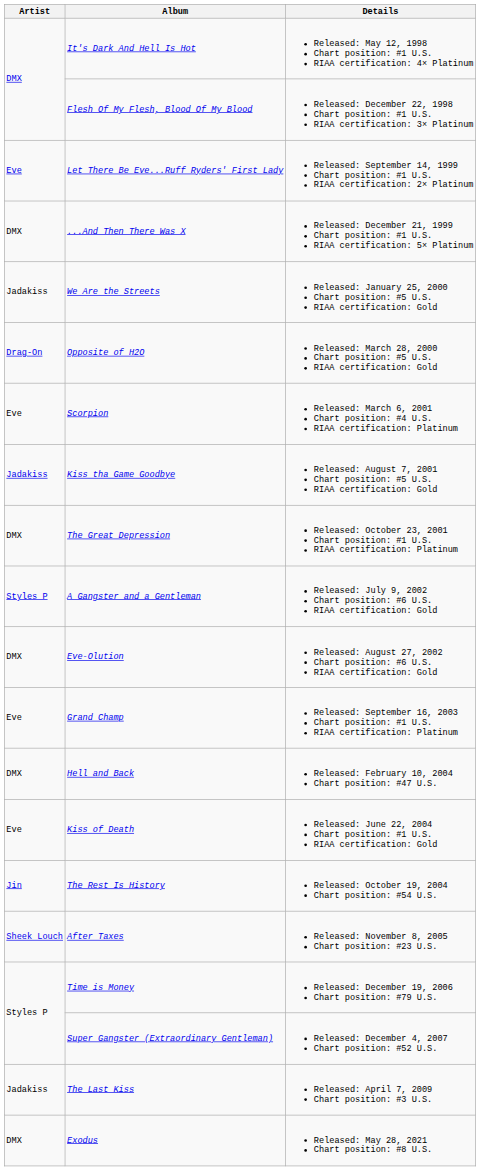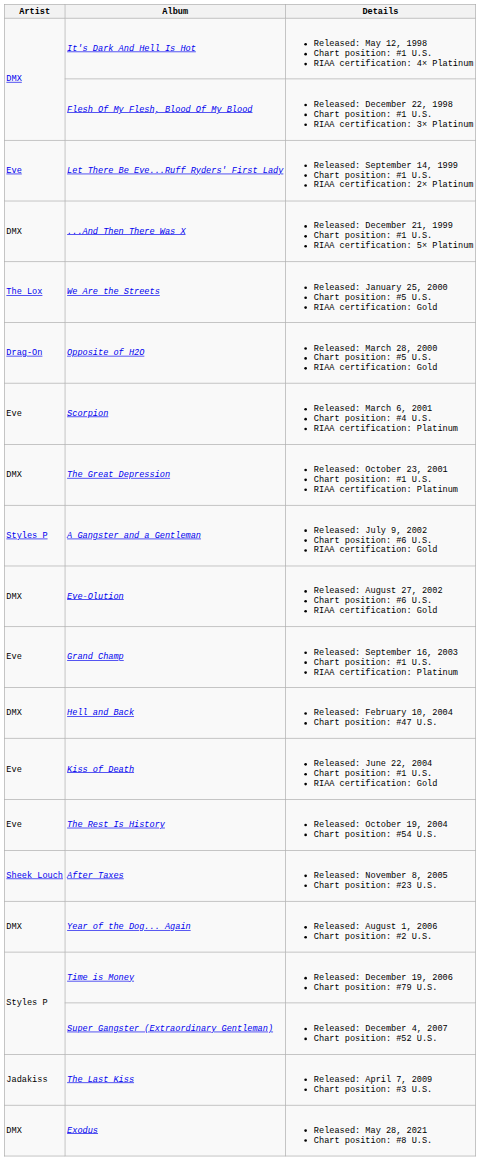We Are the Streets | Artist: Jadakiss -> The Lox
- row: Jadakiss | Kiss tha Game Goodbye | Released: August 7, 2001 Chart position: #5 U.S. RIAA certification: Gold
The Rest Is History | Artist: Jin -> Eve
+ row: DMX | Year of the Dog... Again | Released: August 1, 2006 Chart position: #2 U.S.
